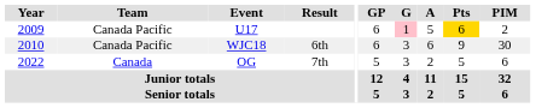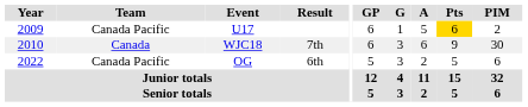U17 | G: pink background -> no background
WJC18 | Team: Canada Pacific -> Canada
WJC18 | Result: 6th -> 7th
OG | Team: Canada -> Canada Pacific
OG | Result: 7th -> 6th
